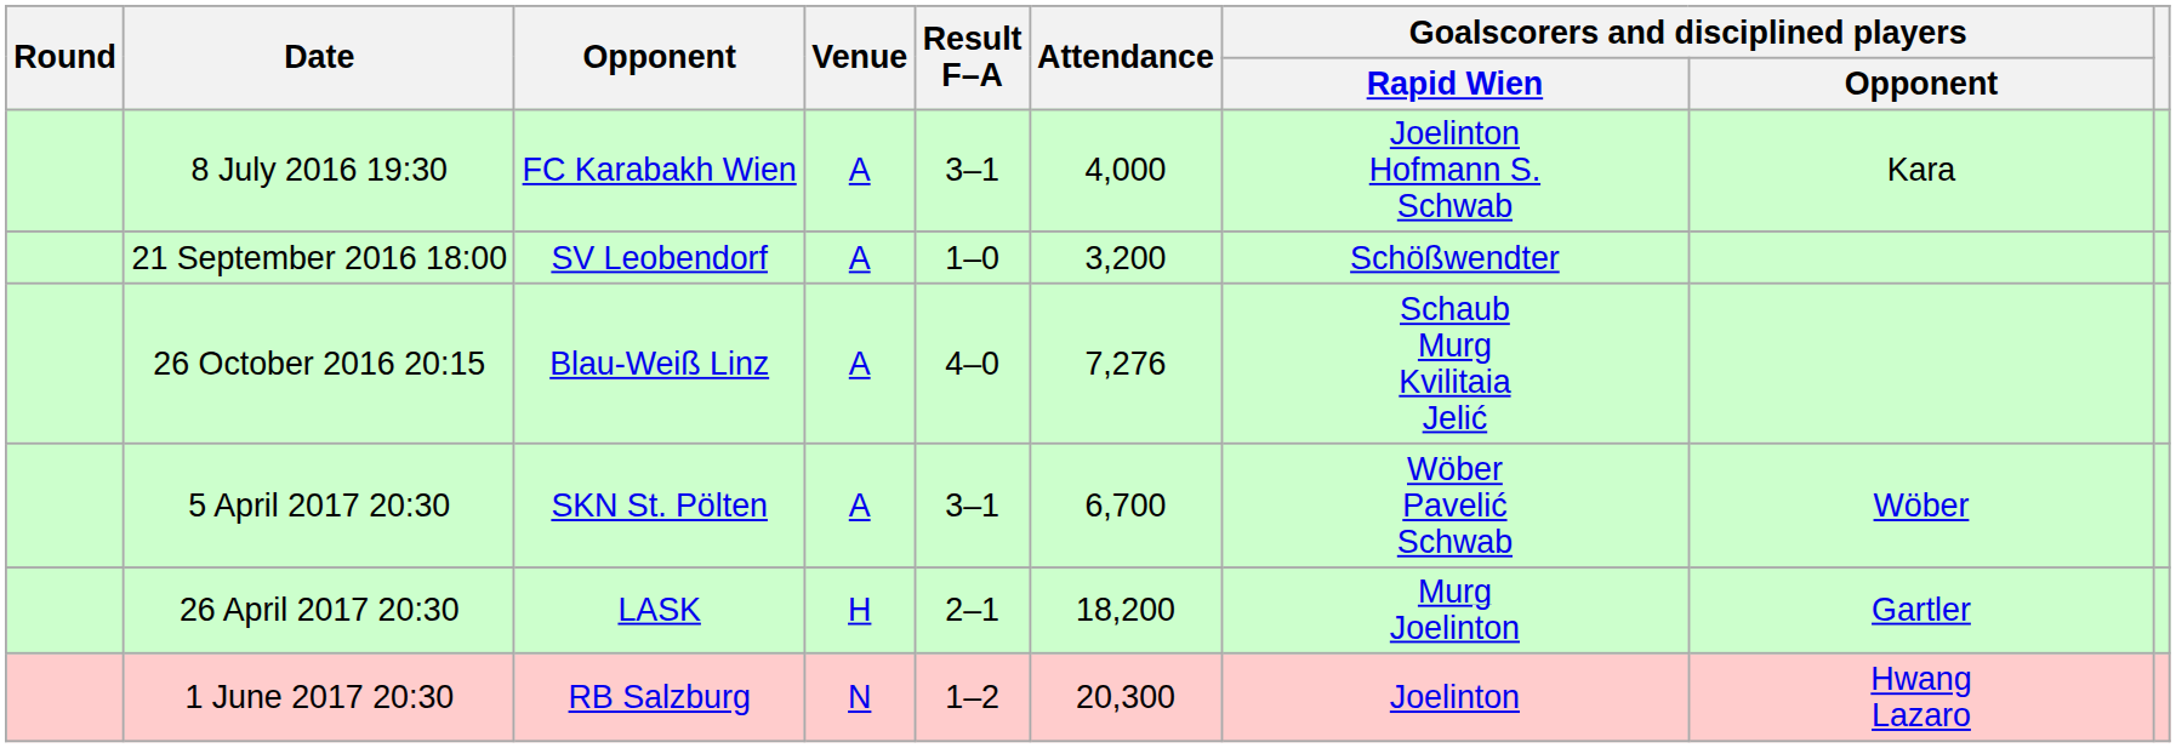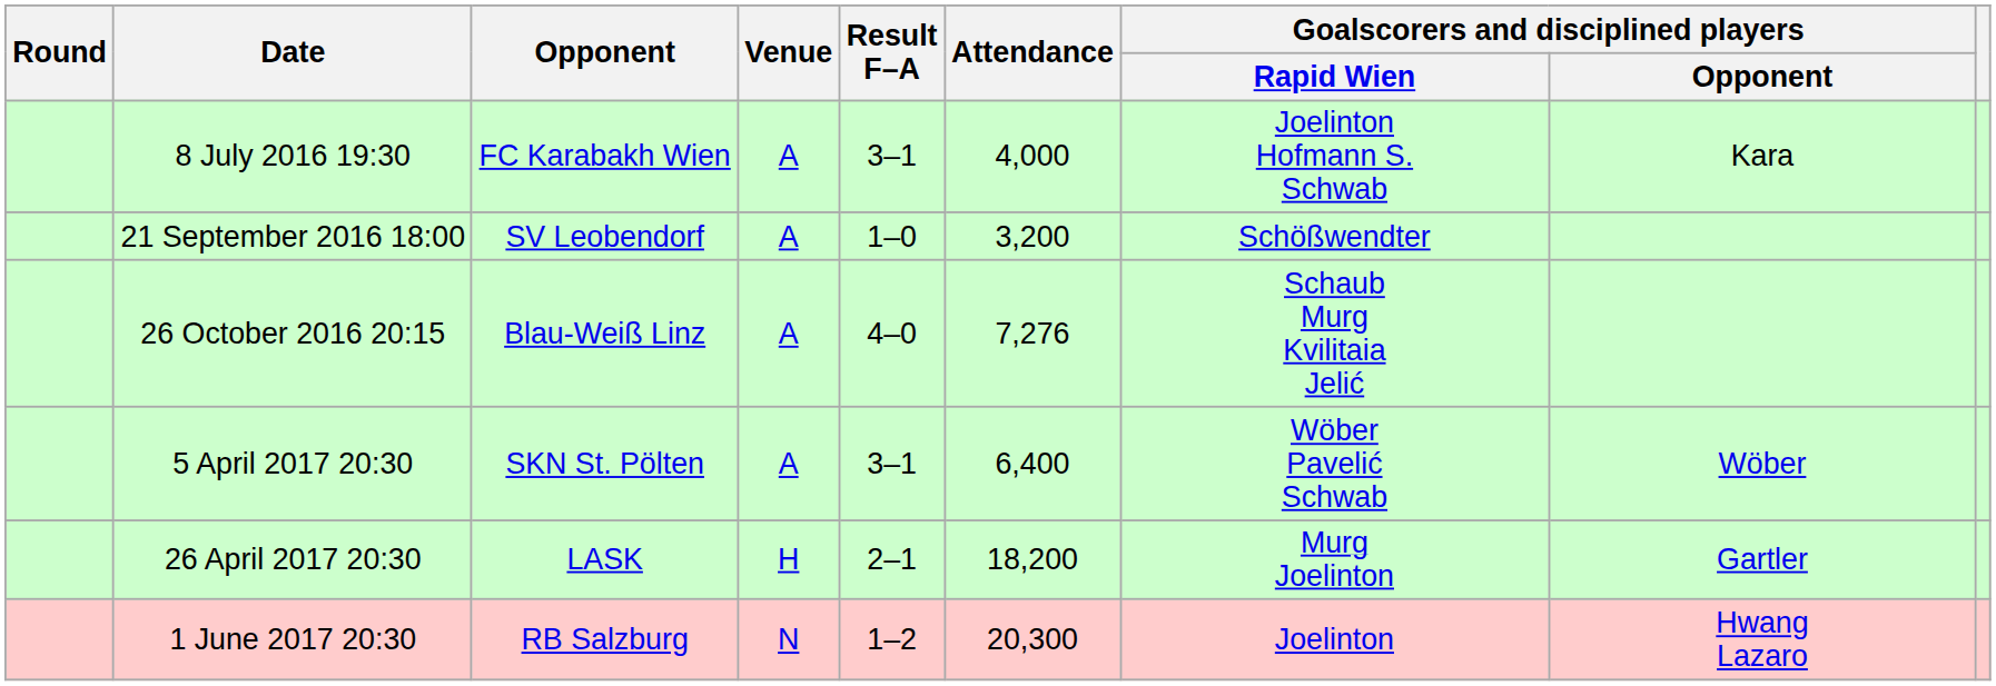5 April 2017 20:30 | Attendance: 6,700 -> 6,400
